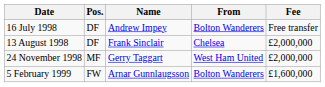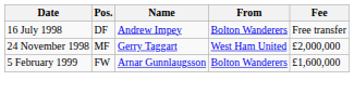- row: 13 August 1998 | DF | Frank Sinclair | Chelsea | £2,000,000
